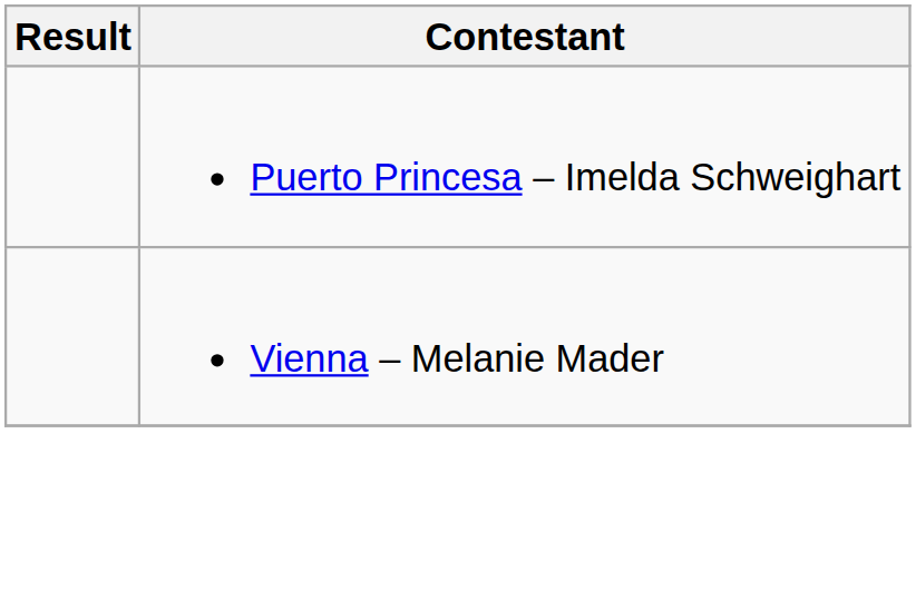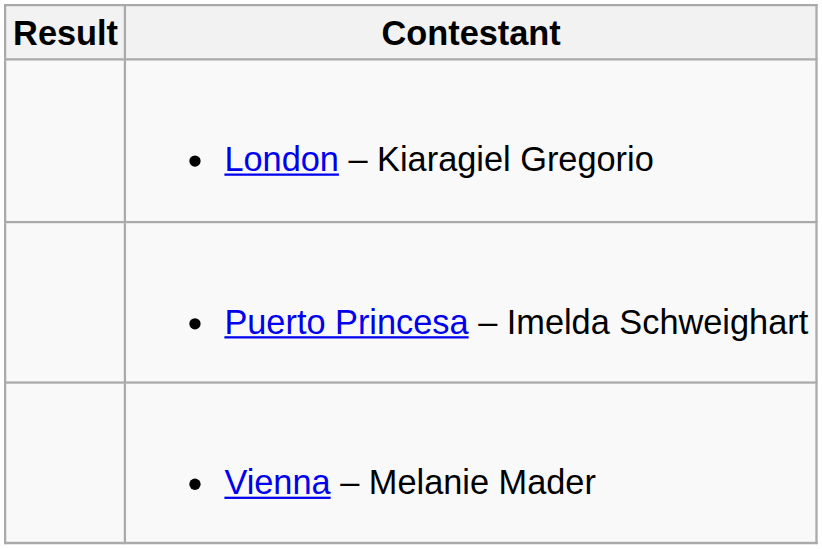+ row: London – Kiaragiel Gregorio
